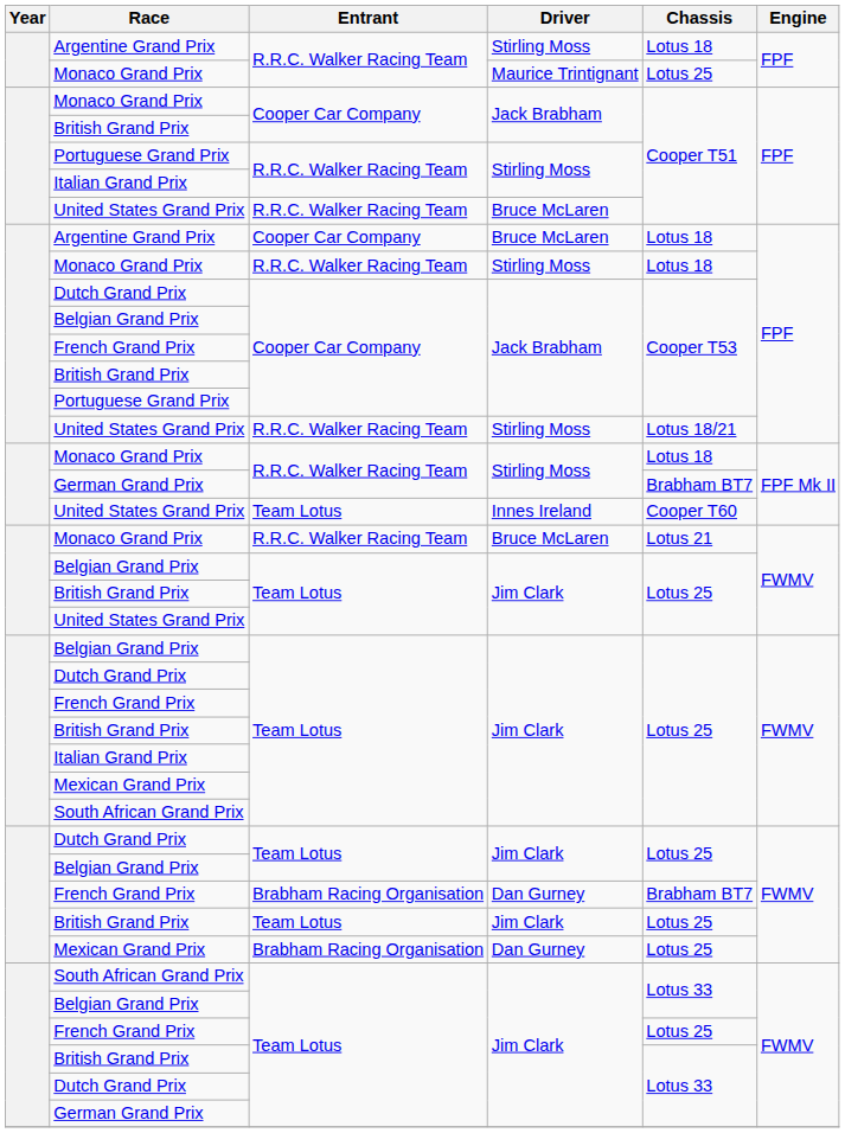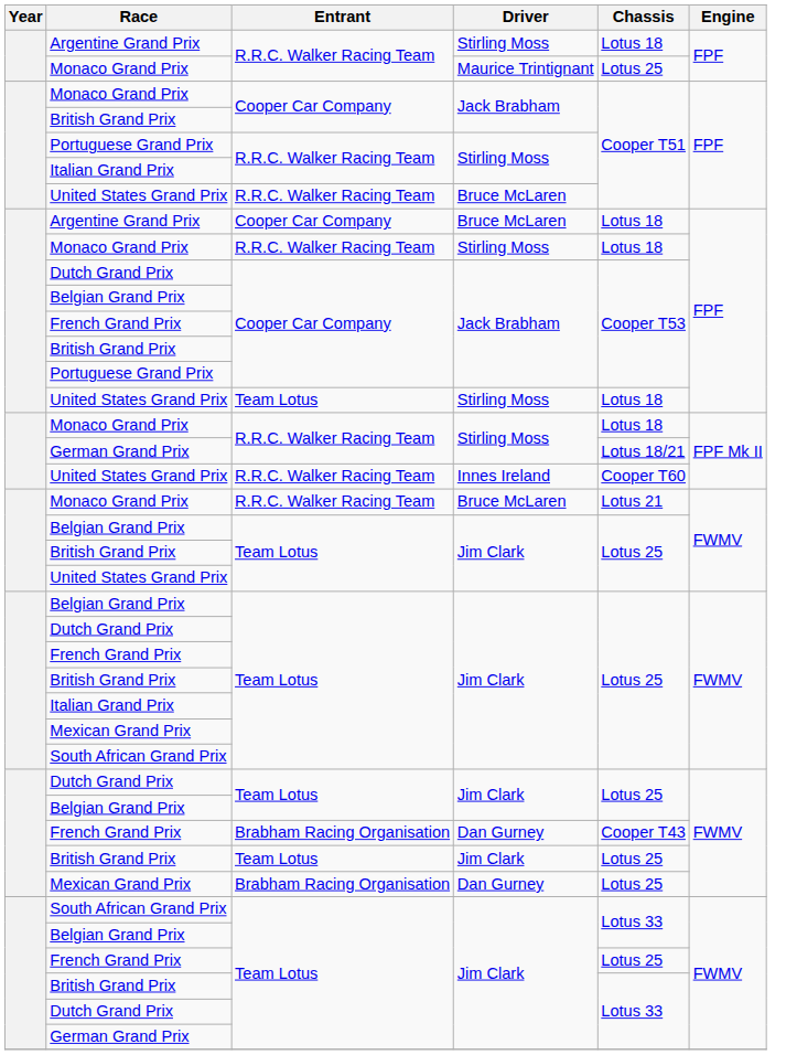United States Grand Prix / Stirling Moss | Entrant: R.R.C. Walker Racing Team -> Team Lotus
United States Grand Prix / Stirling Moss | Chassis: Lotus 18/21 -> Lotus 18
German Grand Prix / Stirling Moss | Chassis: Brabham BT7 -> Lotus 18/21
United States Grand Prix / Innes Ireland | Entrant: Team Lotus -> R.R.C. Walker Racing Team
French Grand Prix / Dan Gurney | Chassis: Brabham BT7 -> Cooper T43
